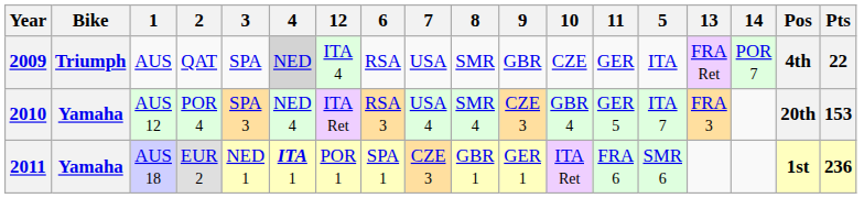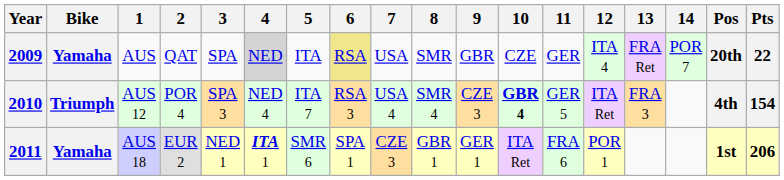columns swapped: 5 <-> 12
2009 | Bike: Triumph -> Yamaha
2009 | 6: no background -> khaki background
2009 | Pos: 4th -> 20th
2010 | Bike: Yamaha -> Triumph
2010 | 10: normal -> bold
2010 | Pos: 20th -> 4th
2010 | Pts: 153 -> 154
2011 | Pts: 236 -> 206
